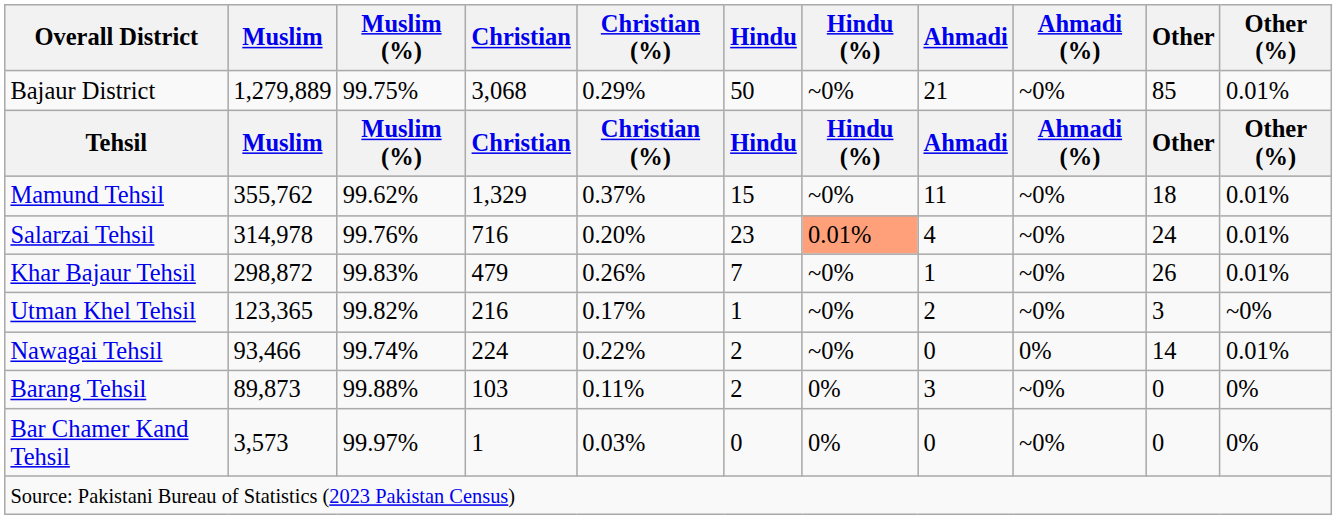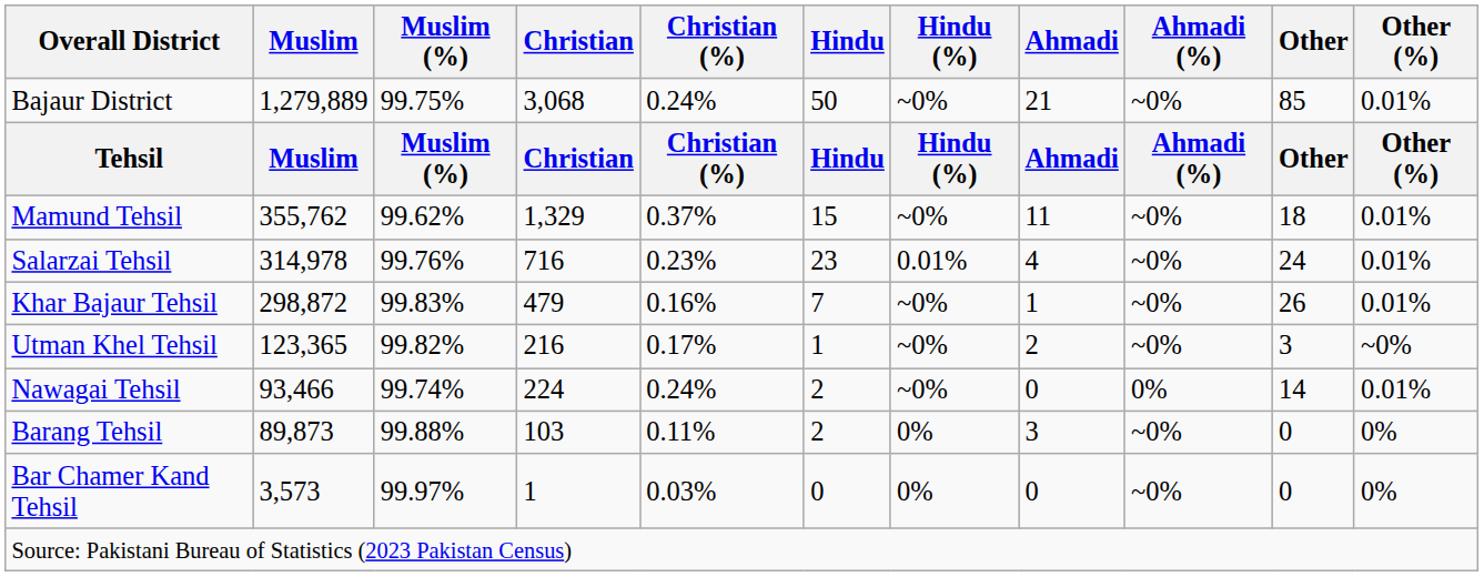Bajaur District | Christian (%): 0.29% -> 0.24%
Salarzai Tehsil | Christian (%): 0.20% -> 0.23%
Salarzai Tehsil | Hindu (%): lightsalmon background -> no background
Khar Bajaur Tehsil | Christian (%): 0.26% -> 0.16%
Nawagai Tehsil | Christian (%): 0.22% -> 0.24%
